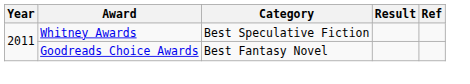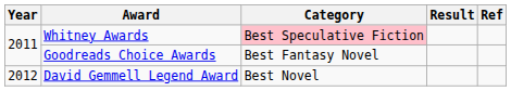Whitney Awards | Category: no background -> pink background
+ row: 2012 | David Gemmell Legend Award | Best Novel
